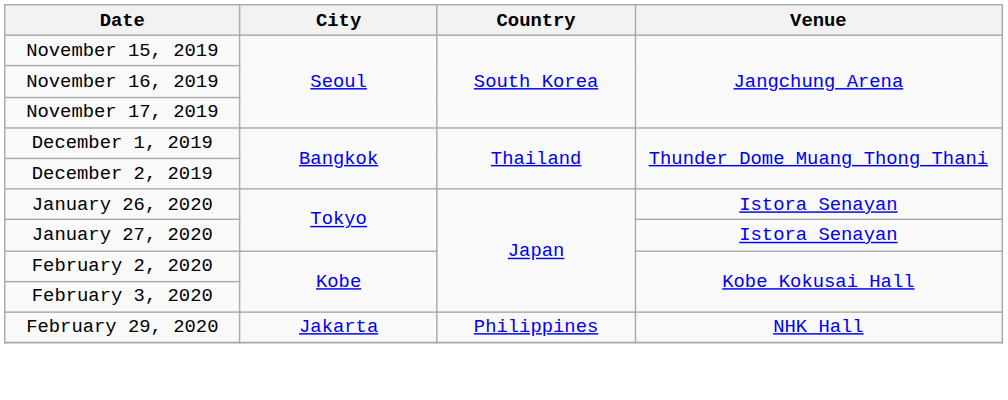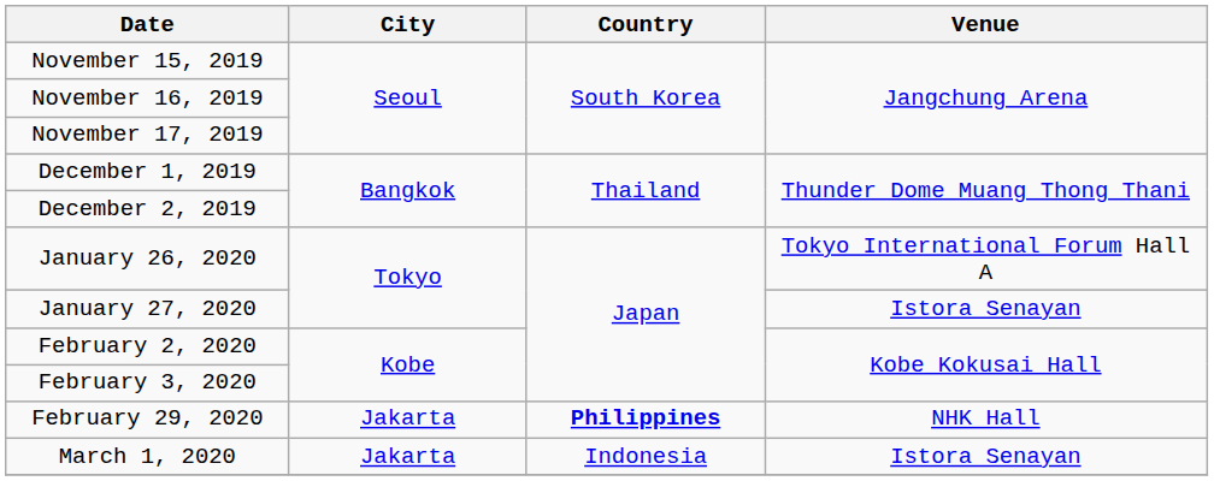January 26, 2020 | Venue: Istora Senayan -> Tokyo International Forum Hall A
February 29, 2020 | Country: normal -> bold
+ row: March 1, 2020 | Jakarta | Indonesia | Istora Senayan
